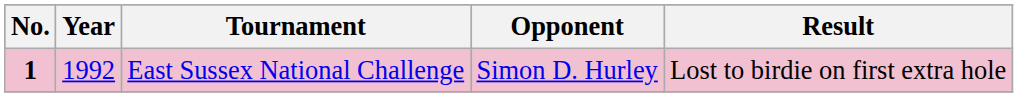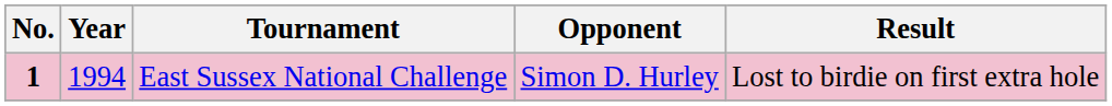East Sussex National Challenge | Year: 1992 -> 1994
